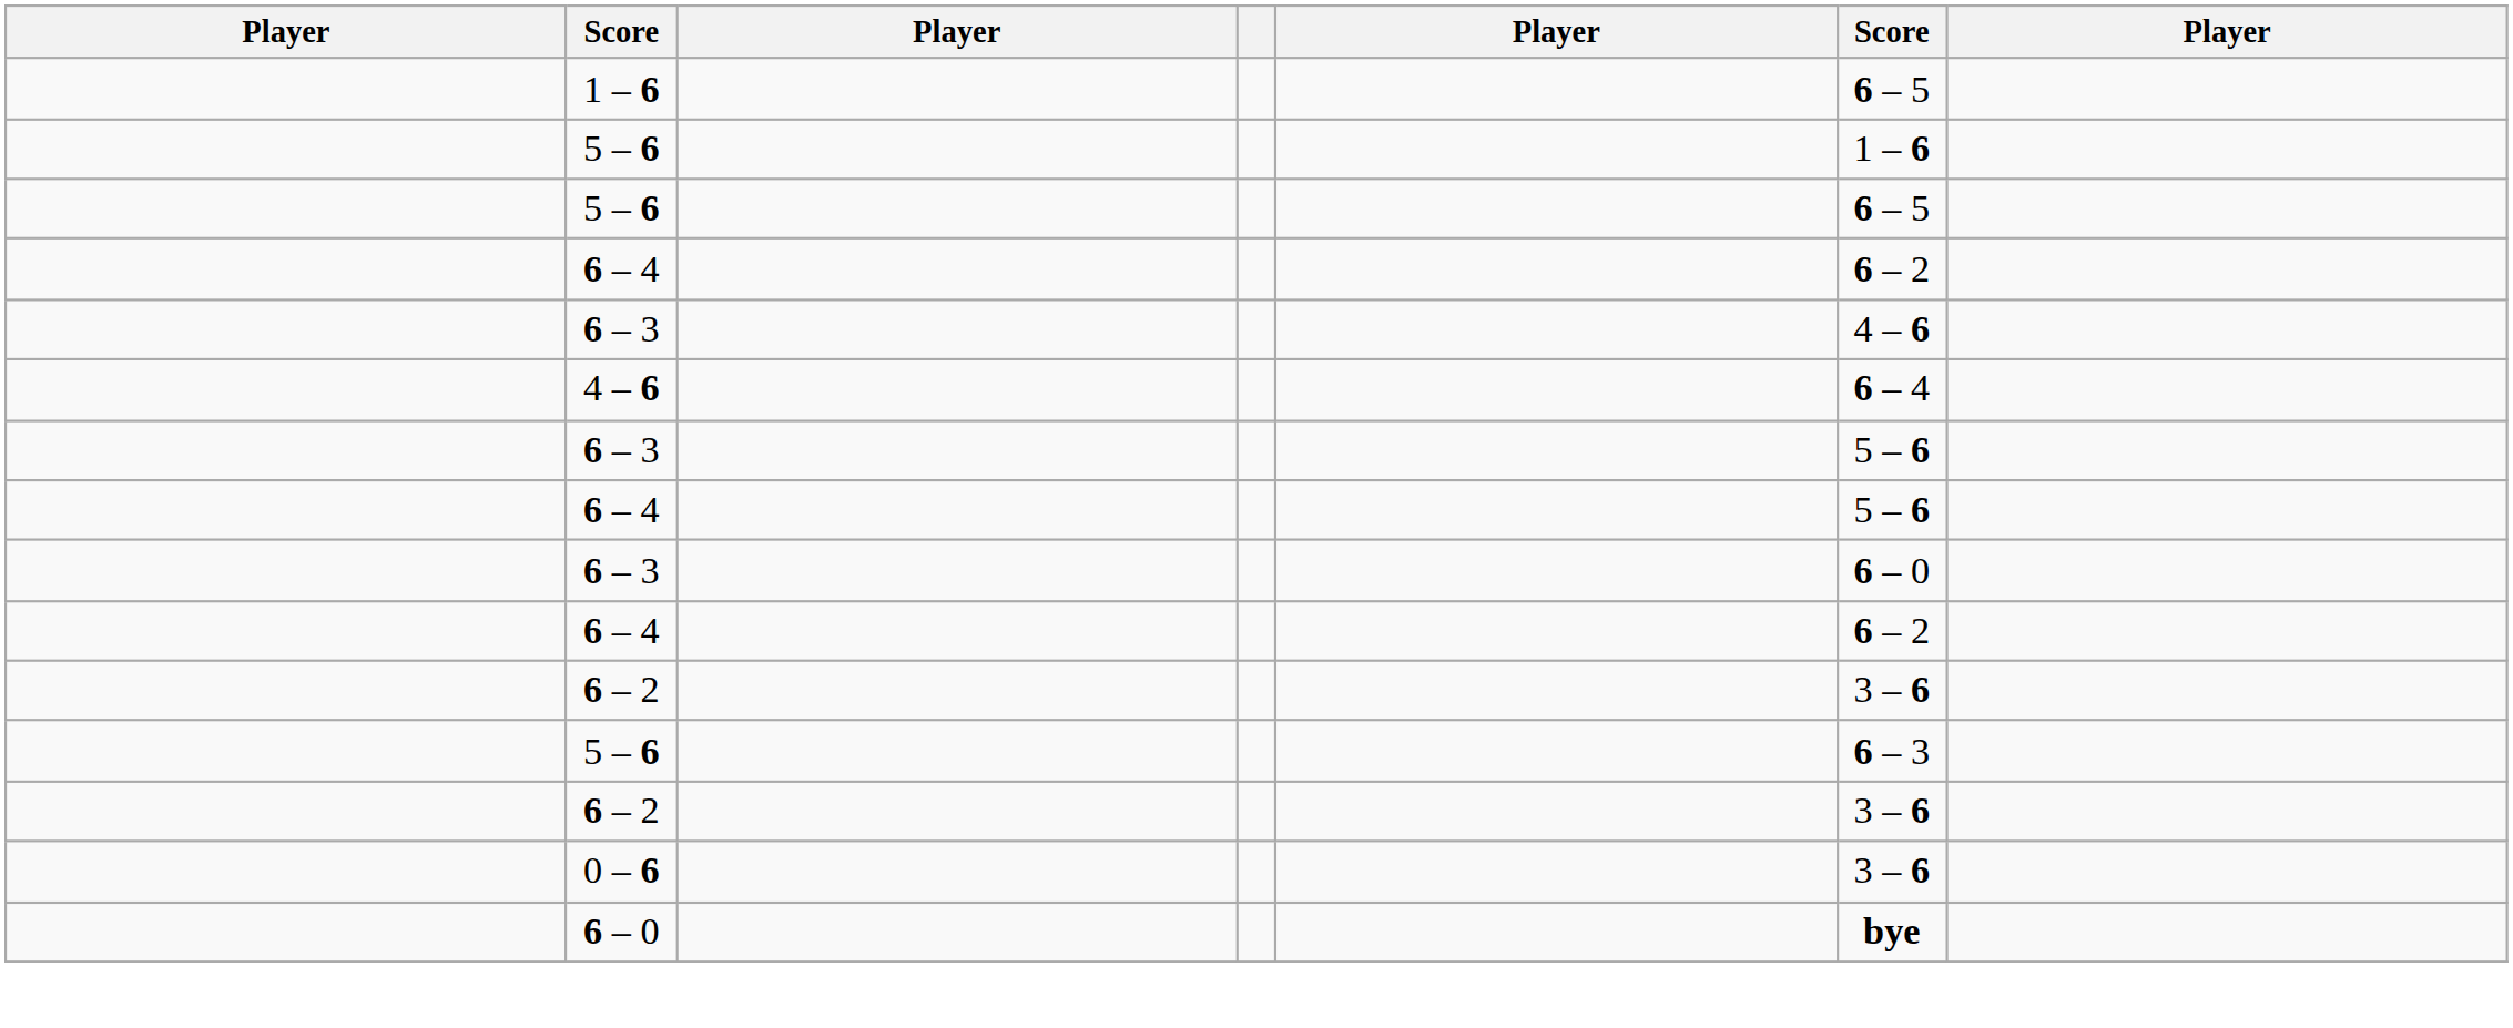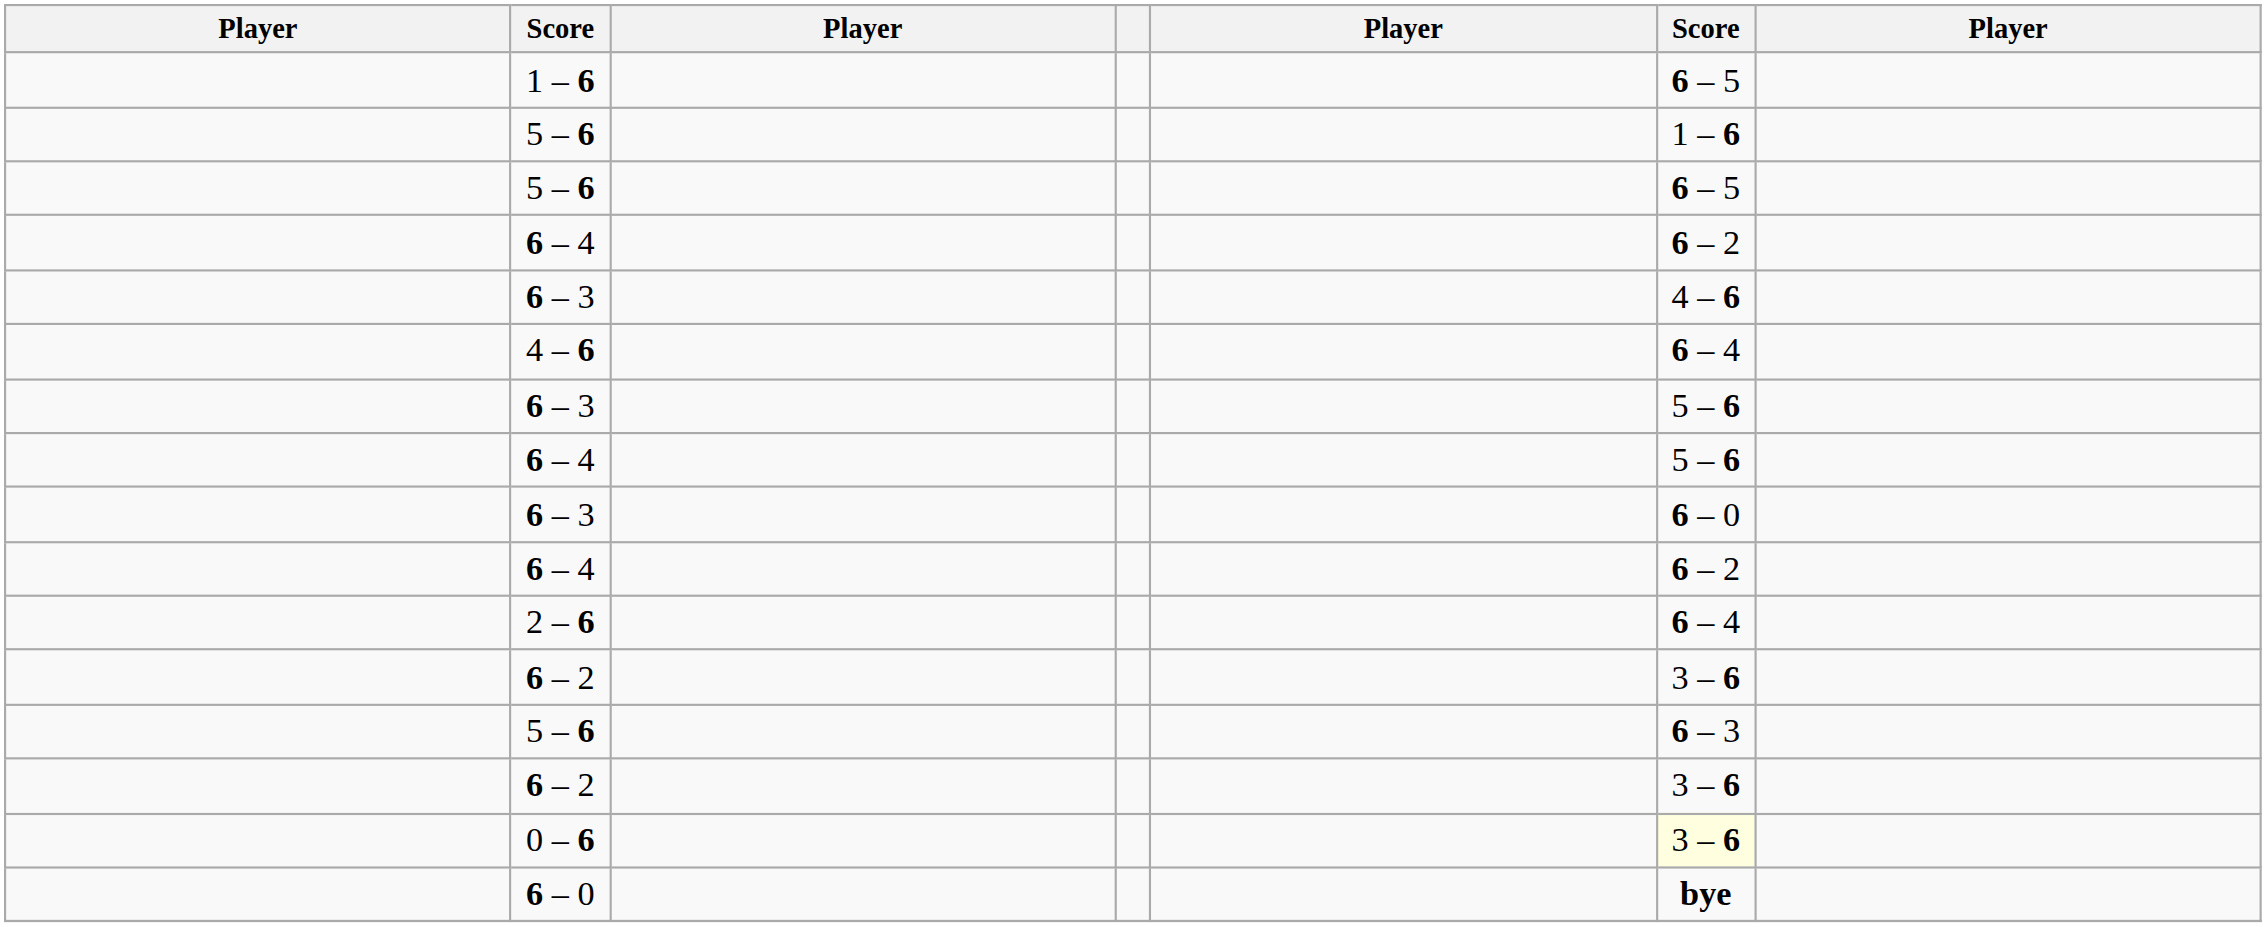+ row: 2 – 6 | 6 – 4
0 – 6 | column 6: no background -> lightyellow background
